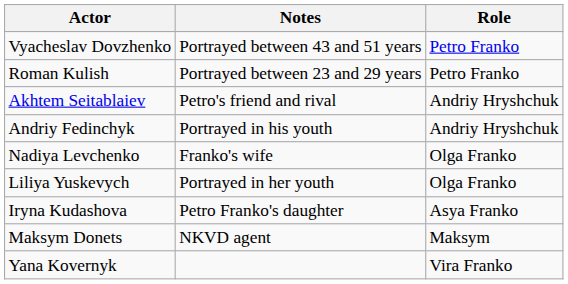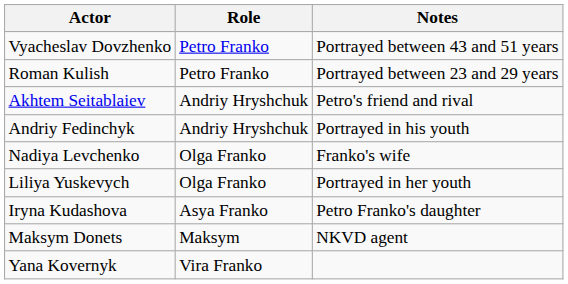columns swapped: Role <-> Notes
